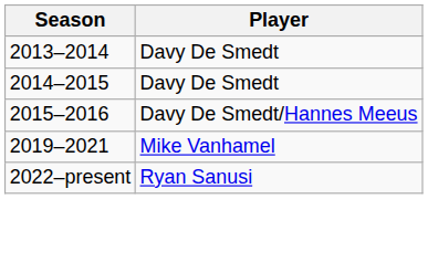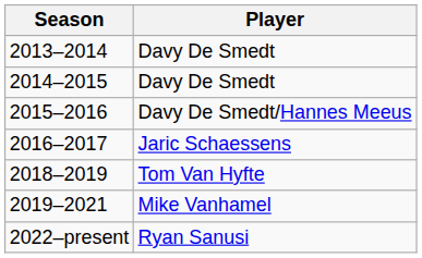+ row: 2016–2017 | Jaric Schaessens
+ row: 2018–2019 | Tom Van Hyfte
